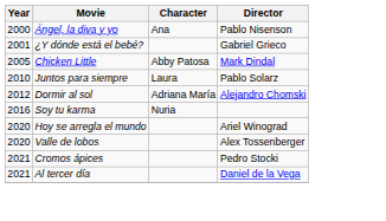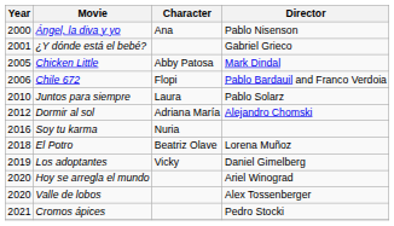+ row: 2006 | Chile 672 | Flopi | Pablo Bardauil and Franco Verdoia
+ row: 2018 | El Potro | Beatriz Olave | Lorena Muñoz
+ row: 2019 | Los adoptantes | Vicky | Daniel Gimelberg
- row: 2021 | Al tercer día | Daniel de la Vega
